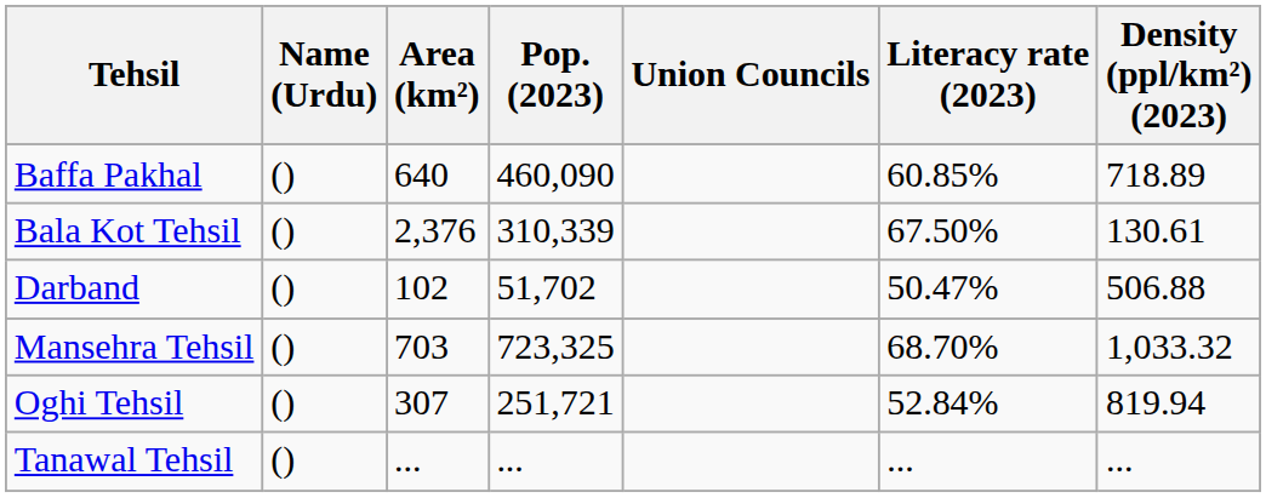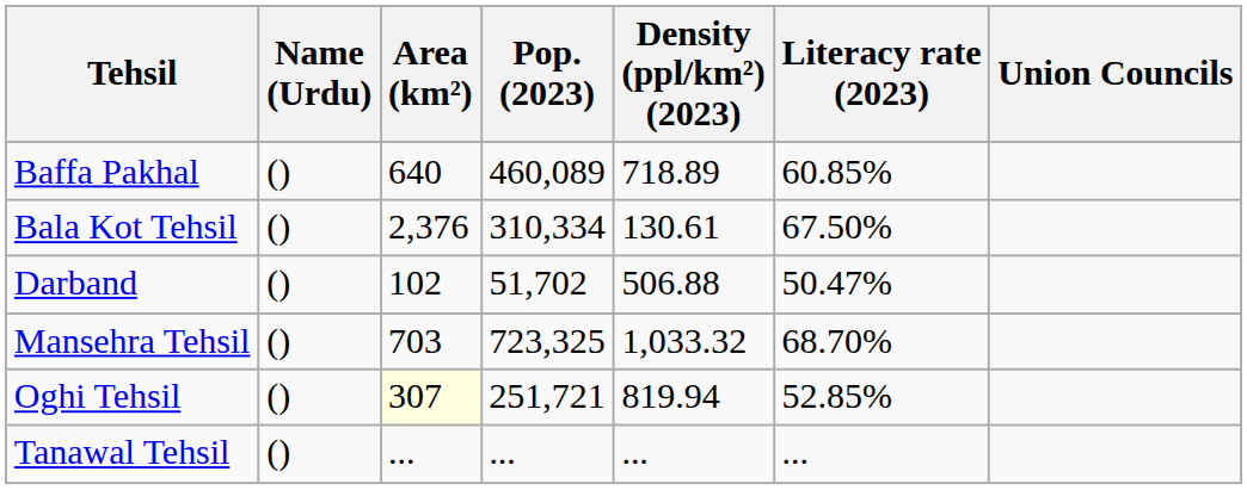columns swapped: Density (ppl/km²) (2023) <-> Union Councils
Baffa Pakhal | Pop. (2023): 460,090 -> 460,089
Bala Kot Tehsil | Pop. (2023): 310,339 -> 310,334
Oghi Tehsil | Area (km²): no background -> lightyellow background
Oghi Tehsil | Literacy rate (2023): 52.84% -> 52.85%
